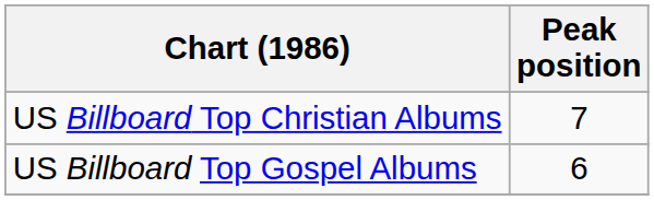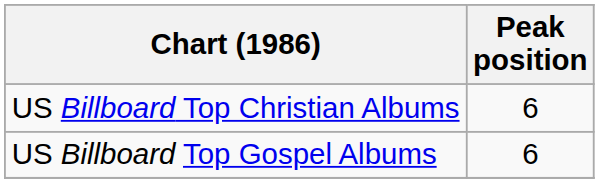US Billboard Top Christian Albums | Peak position: 7 -> 6
